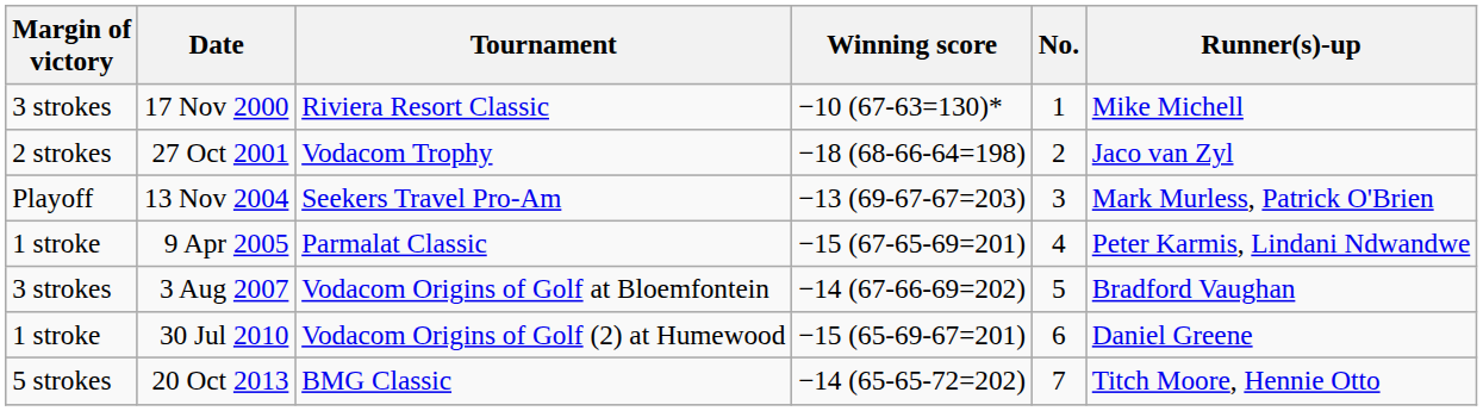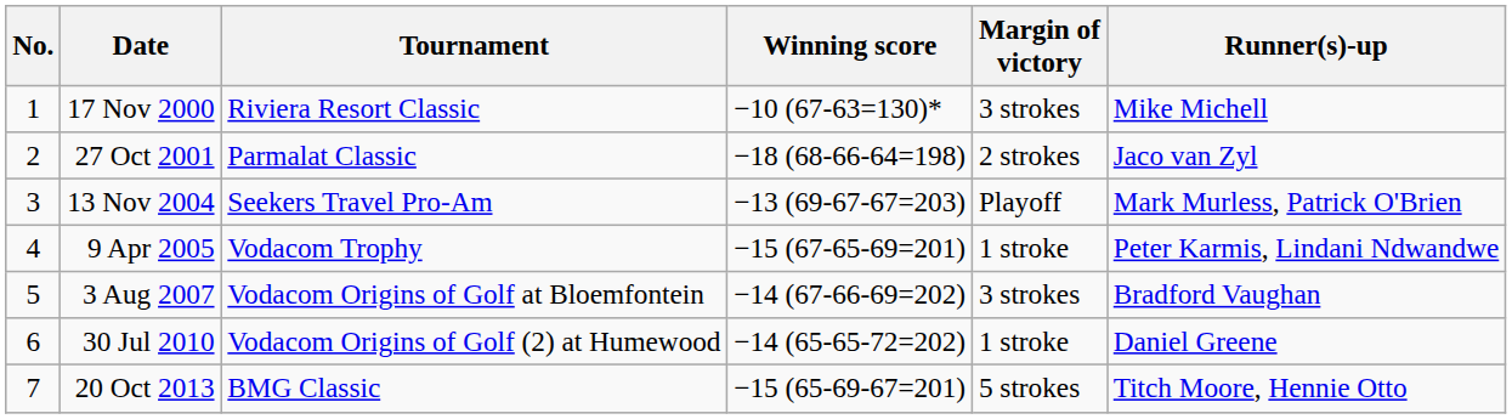columns swapped: No. <-> Margin of victory
27 Oct 2001 | Tournament: Vodacom Trophy -> Parmalat Classic
9 Apr 2005 | Tournament: Parmalat Classic -> Vodacom Trophy
30 Jul 2010 | Winning score: −15 (65-69-67=201) -> −14 (65-65-72=202)
20 Oct 2013 | Winning score: −14 (65-65-72=202) -> −15 (65-69-67=201)
